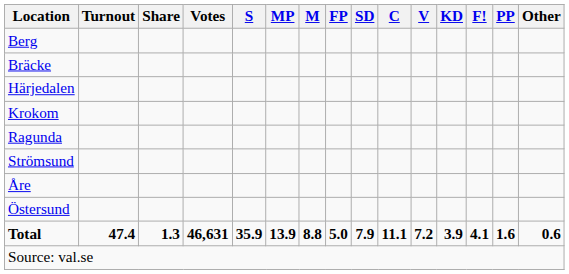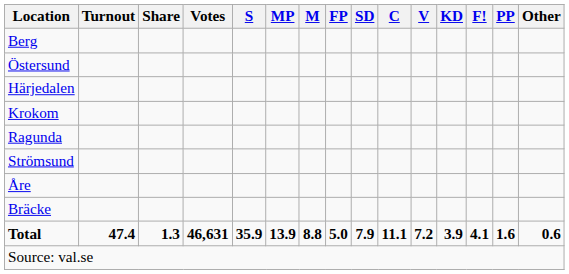rows swapped: Bräcke <-> Östersund
